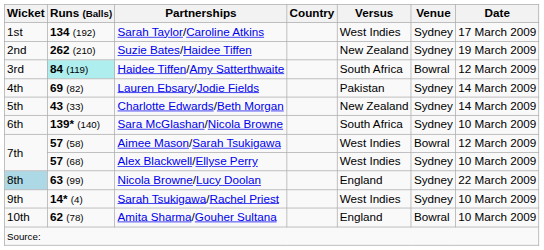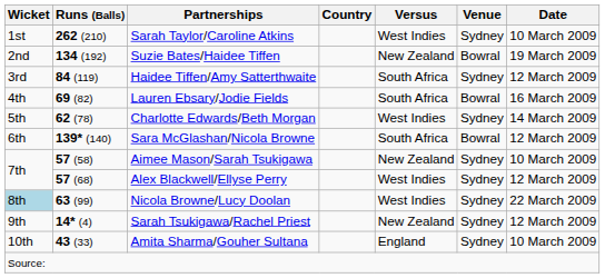Sarah Taylor/Caroline Atkins | Runs (Balls): 134 (192) -> 262 (210)
Sarah Taylor/Caroline Atkins | Date: 17 March 2009 -> 10 March 2009
Suzie Bates/Haidee Tiffen | Runs (Balls): 262 (210) -> 134 (192)
Suzie Bates/Haidee Tiffen | Venue: Sydney -> Bowral
Haidee Tiffen/Amy Satterthwaite | Runs (Balls): paleturquoise background -> no background
Haidee Tiffen/Amy Satterthwaite | Venue: Bowral -> Sydney
Lauren Ebsary/Jodie Fields | Versus: Pakistan -> South Africa
Lauren Ebsary/Jodie Fields | Venue: Sydney -> Bowral
Lauren Ebsary/Jodie Fields | Date: 14 March 2009 -> 16 March 2009
Charlotte Edwards/Beth Morgan | Runs (Balls): 43 (33) -> 62 (78)
Charlotte Edwards/Beth Morgan | Versus: New Zealand -> West Indies
Sara McGlashan/Nicola Browne | Venue: Sydney -> Bowral
Sara McGlashan/Nicola Browne | Date: 10 March 2009 -> 12 March 2009
Aimee Mason/Sarah Tsukigawa | Versus: West Indies -> New Zealand
Aimee Mason/Sarah Tsukigawa | Venue: Bowral -> Sydney
Aimee Mason/Sarah Tsukigawa | Date: 12 March 2009 -> 10 March 2009
Alex Blackwell/Ellyse Perry | Date: 10 March 2009 -> 12 March 2009
Nicola Browne/Lucy Doolan | Versus: England -> West Indies
Sarah Tsukigawa/Rachel Priest | Versus: West Indies -> New Zealand
Sarah Tsukigawa/Rachel Priest | Date: 10 March 2009 -> 12 March 2009
Amita Sharma/Gouher Sultana | Runs (Balls): 62 (78) -> 43 (33)
Amita Sharma/Gouher Sultana | Venue: Bowral -> Sydney
